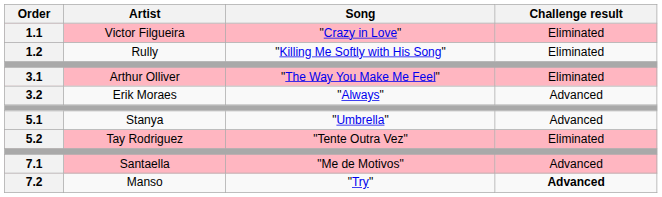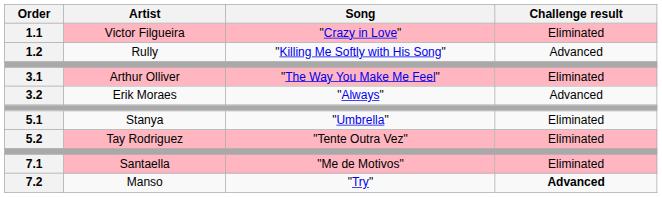1.2 | Challenge result: Eliminated -> Advanced
5.1 | Challenge result: Advanced -> Eliminated
7.1 | Challenge result: Advanced -> Eliminated
